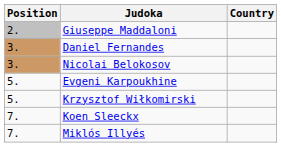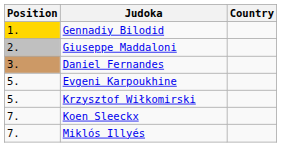+ row: 1. | Gennadiy Bilodid
- row: 3. | Nicolai Belokosov
